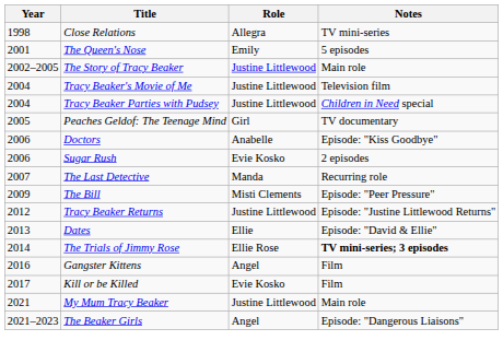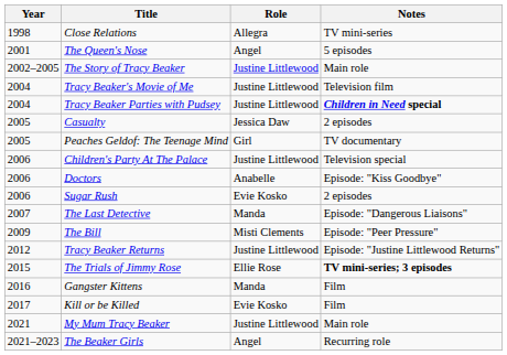The Queen's Nose | Role: Emily -> Angel
Tracy Beaker Parties with Pudsey | Notes: normal -> bold
+ row: 2005 | Casualty | Jessica Daw | 2 episodes
+ row: 2006 | Children's Party At The Palace | Justine Littlewood | Television special
The Last Detective | Notes: Recurring role -> Episode: "Dangerous Liaisons"
- row: 2013 | Dates | Ellie | Episode: "David & Ellie"
The Trials of Jimmy Rose | Year: 2014 -> 2015
Gangster Kittens | Role: Angel -> Manda
The Beaker Girls | Notes: Episode: "Dangerous Liaisons" -> Recurring role
